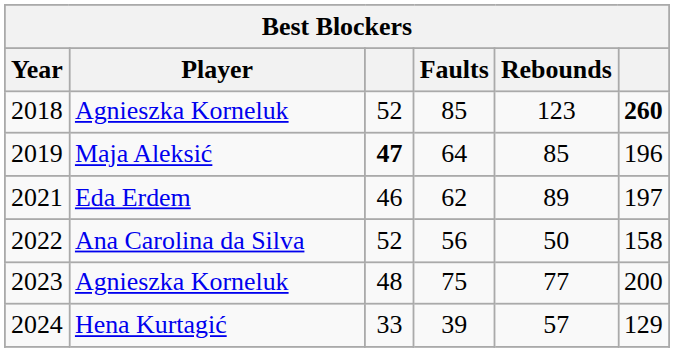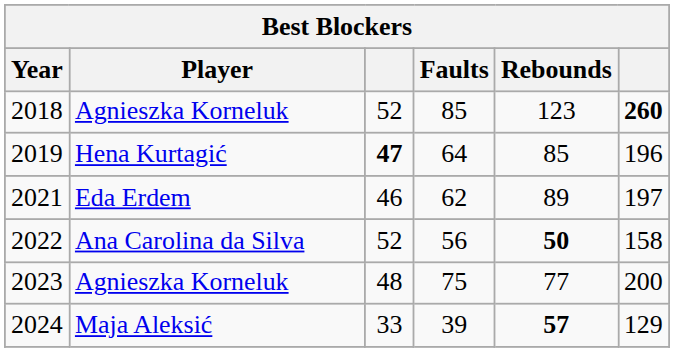2019 | Player: Maja Aleksić -> Hena Kurtagić
2022 | Rebounds: normal -> bold
2024 | Player: Hena Kurtagić -> Maja Aleksić
2024 | Rebounds: normal -> bold
